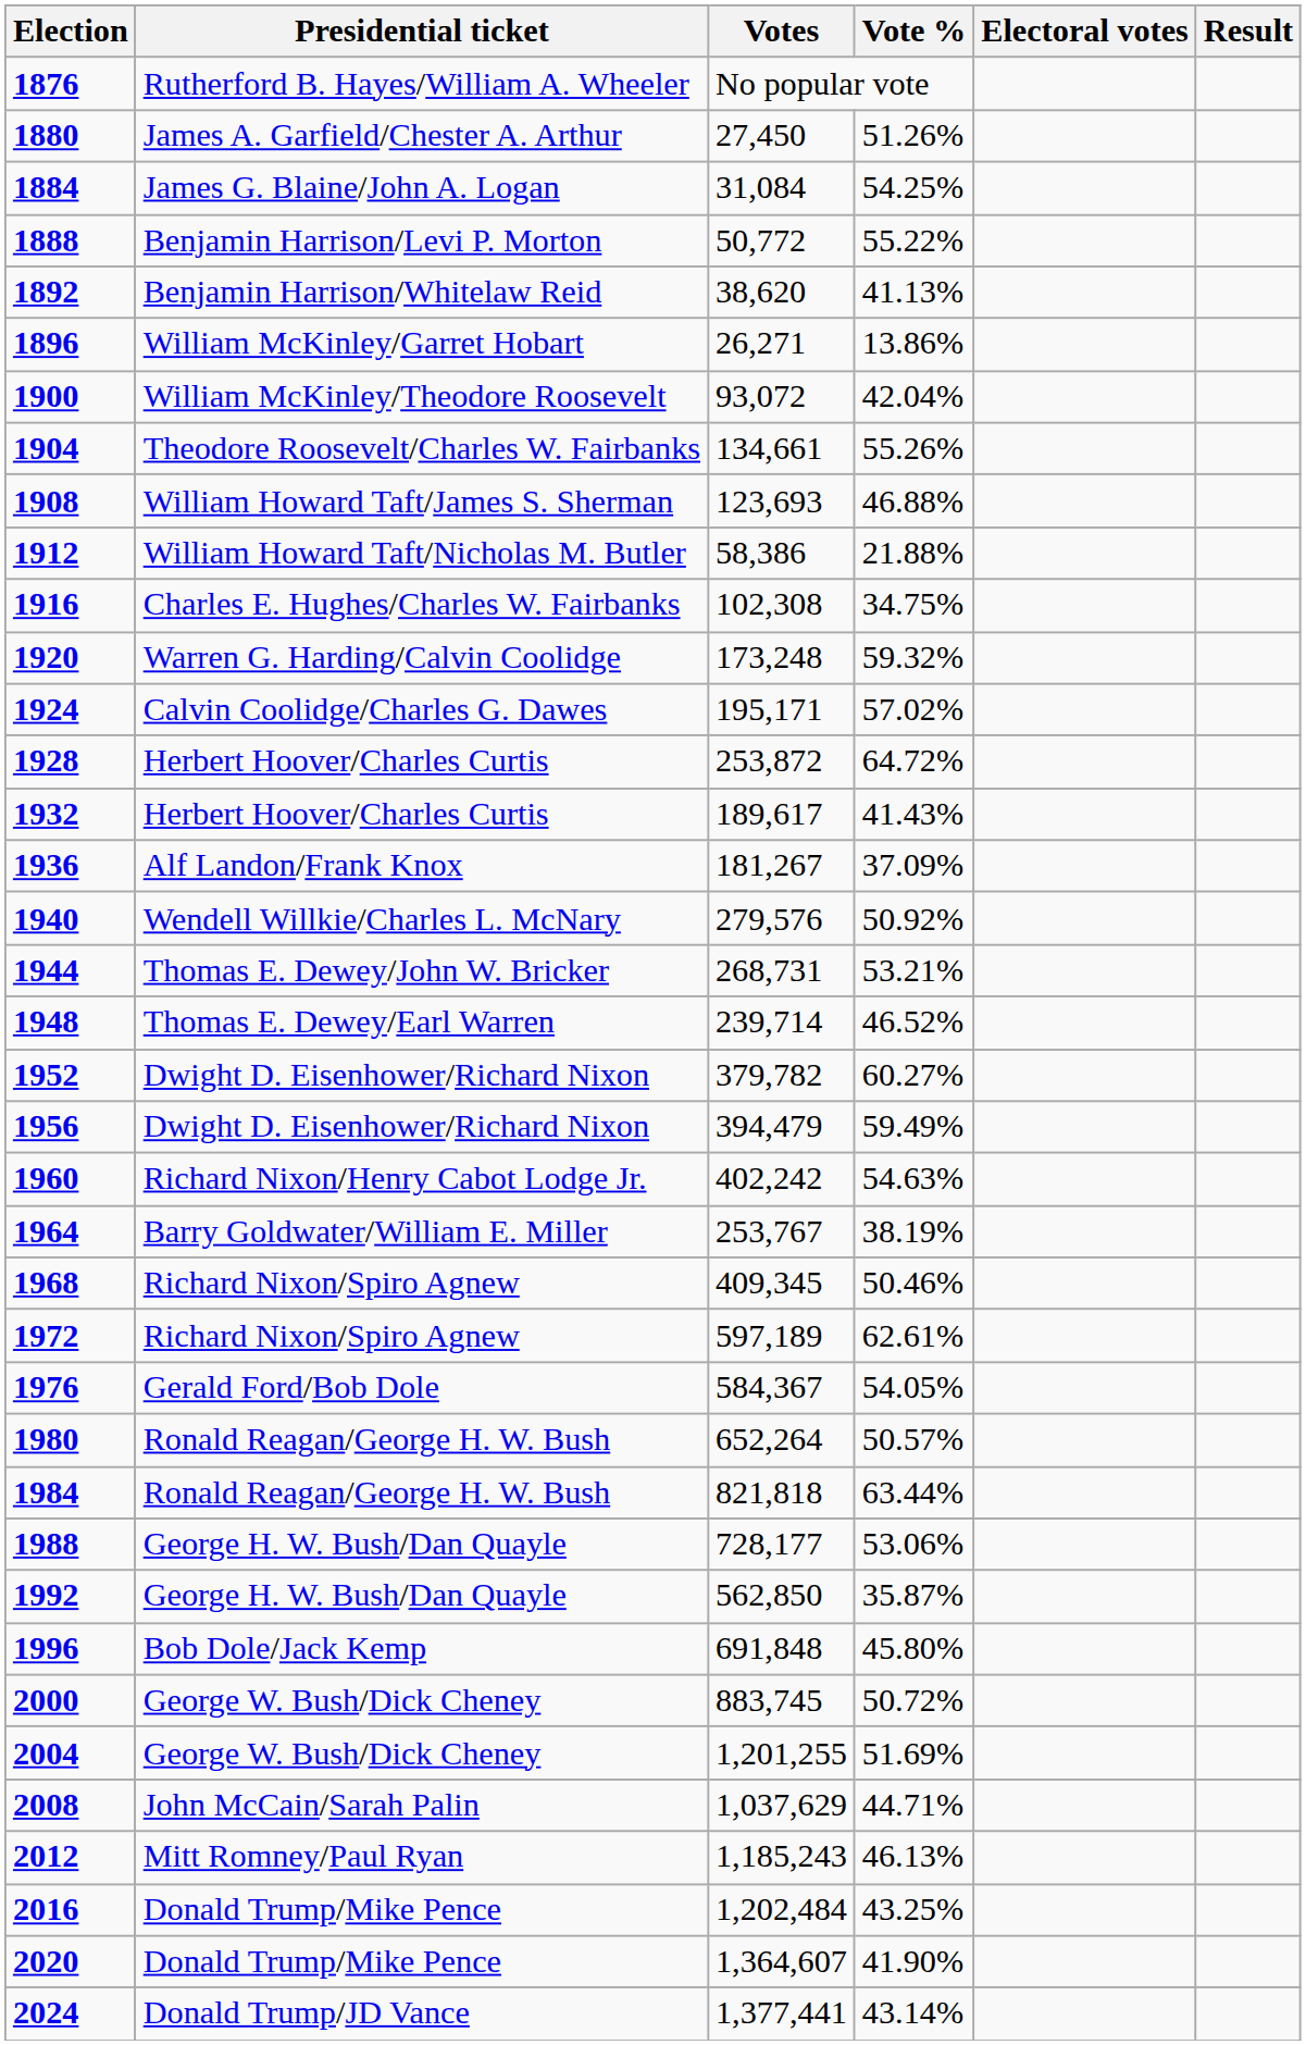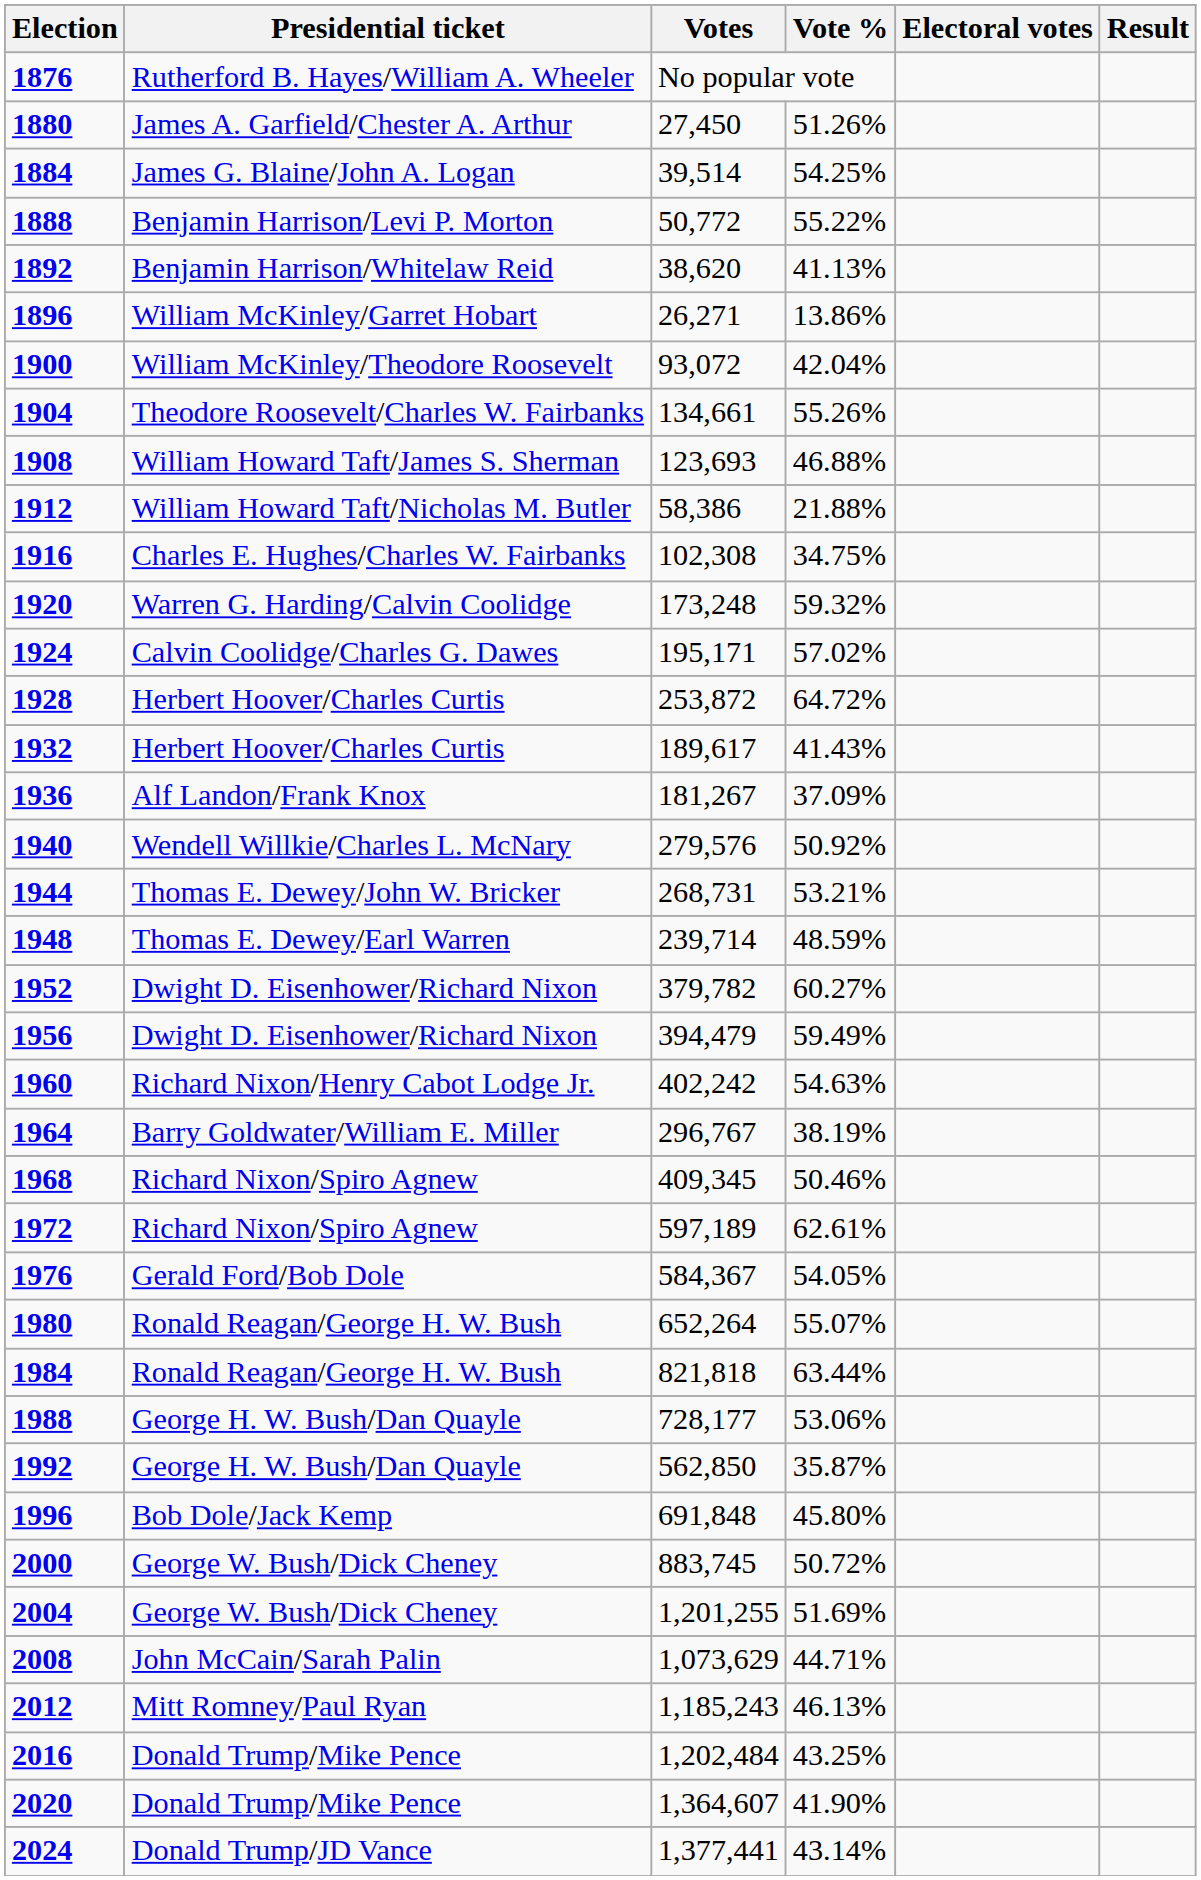1884 | Votes: 31,084 -> 39,514
1948 | Vote %: 46.52% -> 48.59%
1964 | Votes: 253,767 -> 296,767
1980 | Vote %: 50.57% -> 55.07%
2008 | Votes: 1,037,629 -> 1,073,629
